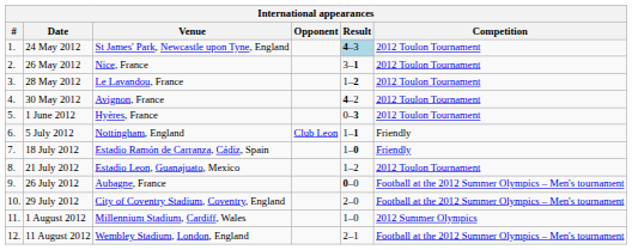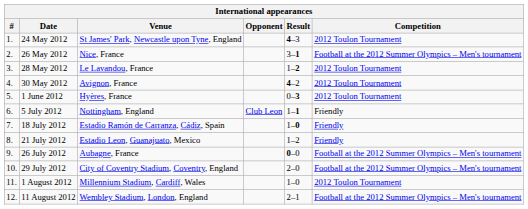24 May 2012 | Result: lightblue background -> no background
26 May 2012 | Competition: 2012 Toulon Tournament -> Football at the 2012 Summer Olympics – Men's tournament
21 July 2012 | Competition: 2012 Toulon Tournament -> Friendly
1 August 2012 | Competition: 2012 Summer Olympics -> 2012 Toulon Tournament
